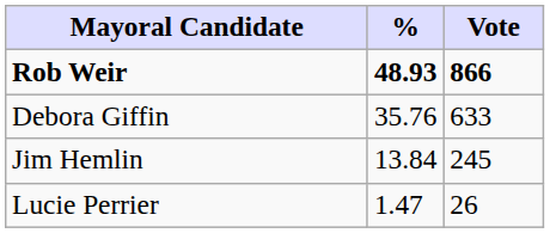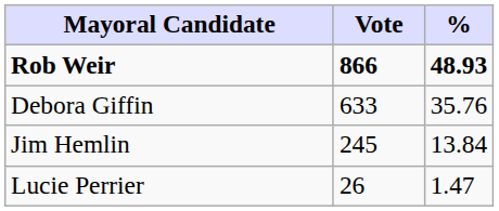columns swapped: Vote <-> %
